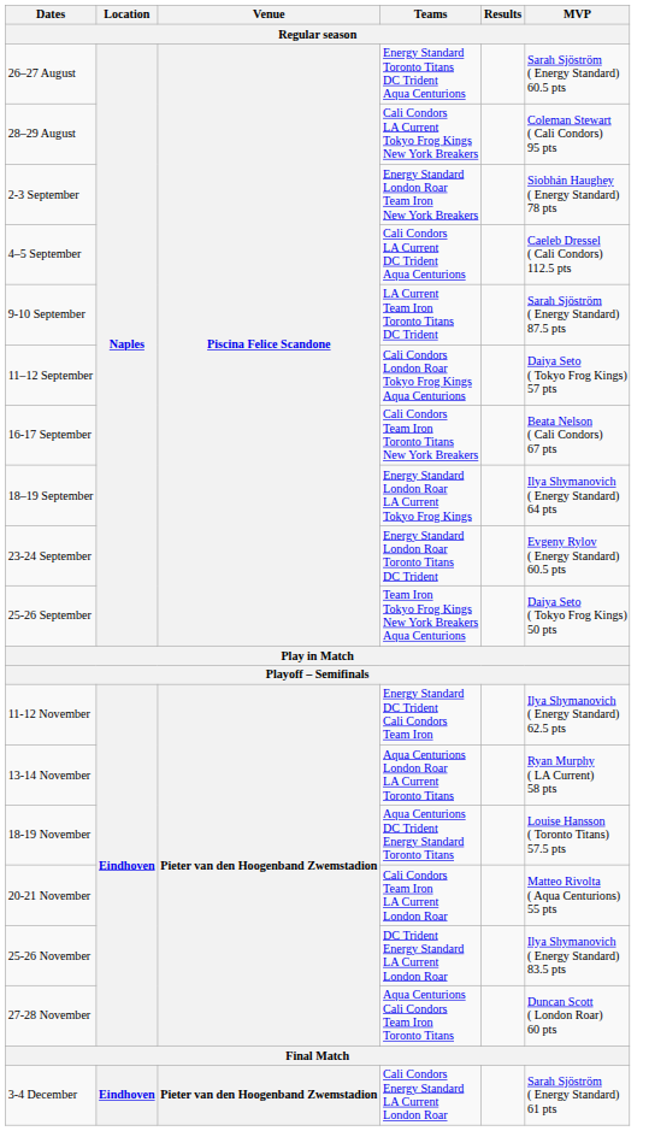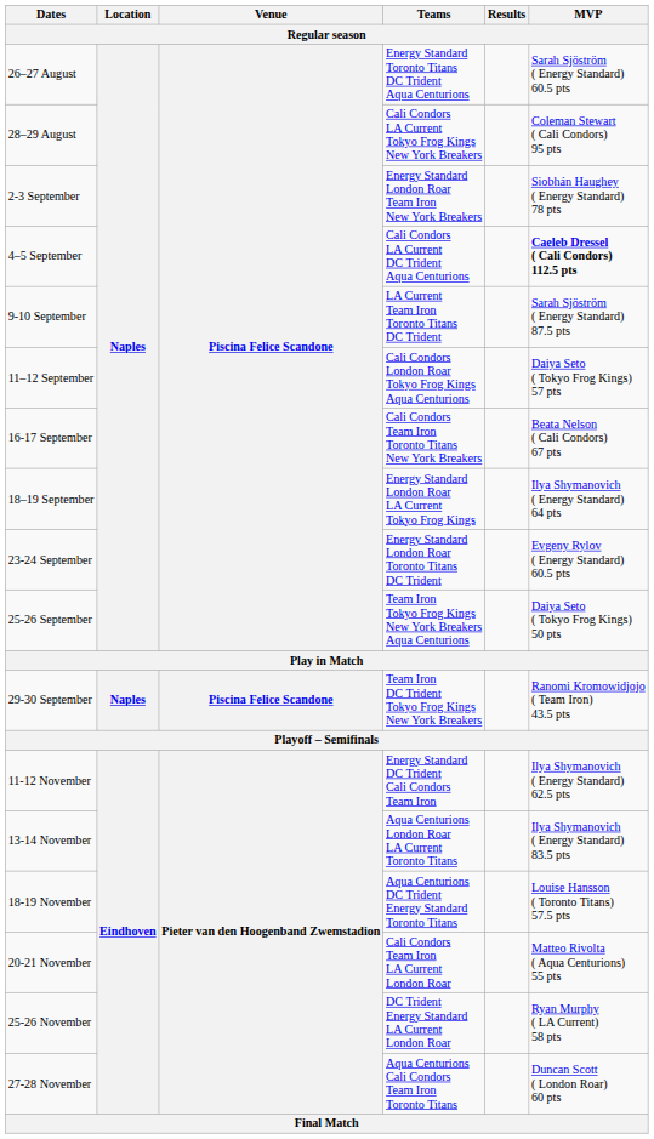4–5 September | MVP: normal -> bold
+ row: 29-30 September | Naples | Piscina Felice Scandone | Team Iron DC Trident Tokyo Frog Kings New York Breakers | Ranomi Kromowidjojo ( Team Iron) 43.5 pts
13-14 November | MVP: Ryan Murphy ( LA Current) 58 pts -> Ilya Shymanovich ( Energy Standard) 83.5 pts
25-26 November | MVP: Ilya Shymanovich ( Energy Standard) 83.5 pts -> Ryan Murphy ( LA Current) 58 pts
- row: 3-4 December | Eindhoven | Pieter van den Hoogenband Zwemstadion | Cali Condors Energy Standard LA Current London Roar | Sarah Sjöström ( Energy Standard) 61 pts
